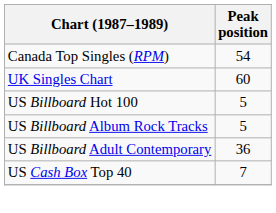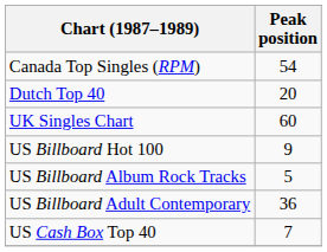+ row: Dutch Top 40 | 20
US Billboard Hot 100 | Peak position: 5 -> 9
